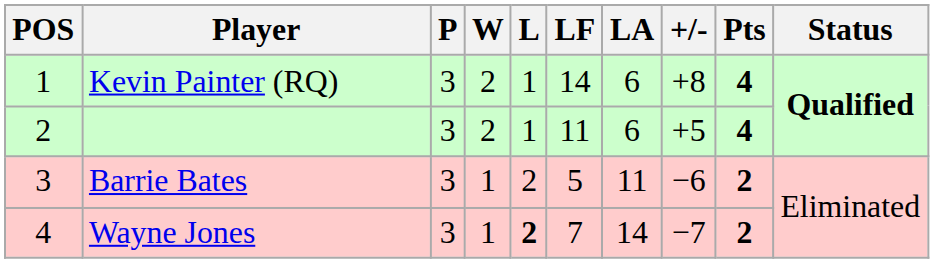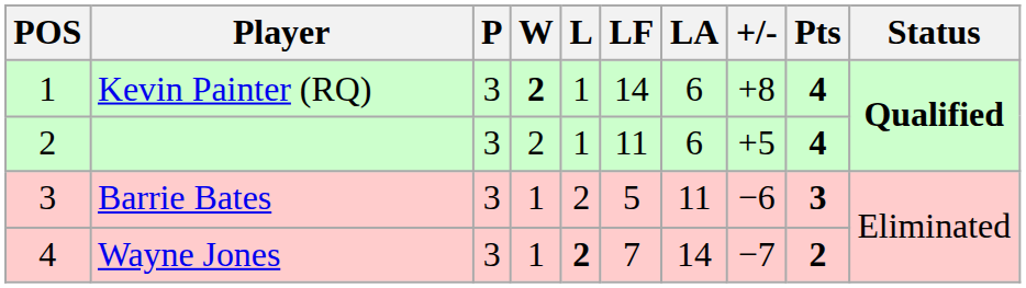Kevin Painter (RQ) | W: normal -> bold
Barrie Bates | Pts: 2 -> 3
